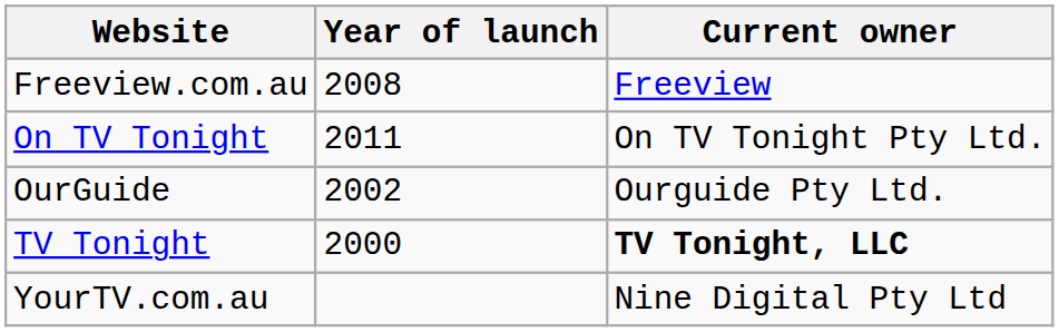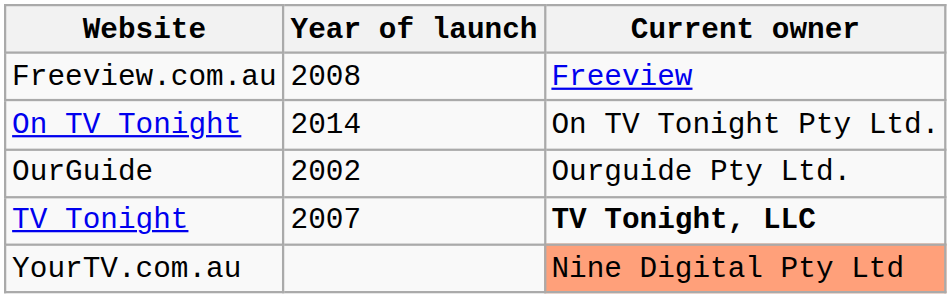On TV Tonight | Year of launch: 2011 -> 2014
TV Tonight | Year of launch: 2000 -> 2007
YourTV.com.au | Current owner: no background -> lightsalmon background
